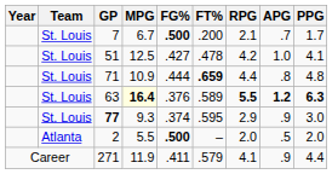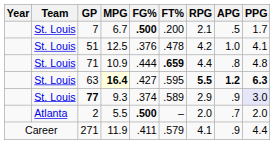7 | APG: .7 -> .5
51 | FG%: .427 -> .376
63 | FG%: .376 -> .427
63 | FT%: .589 -> .595
77 | FT%: .595 -> .589
77 | PPG: no background -> lavender background
2 | APG: .5 -> .7
